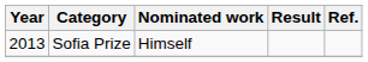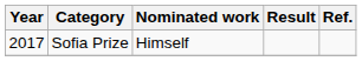Sofia Prize | Year: 2013 -> 2017
